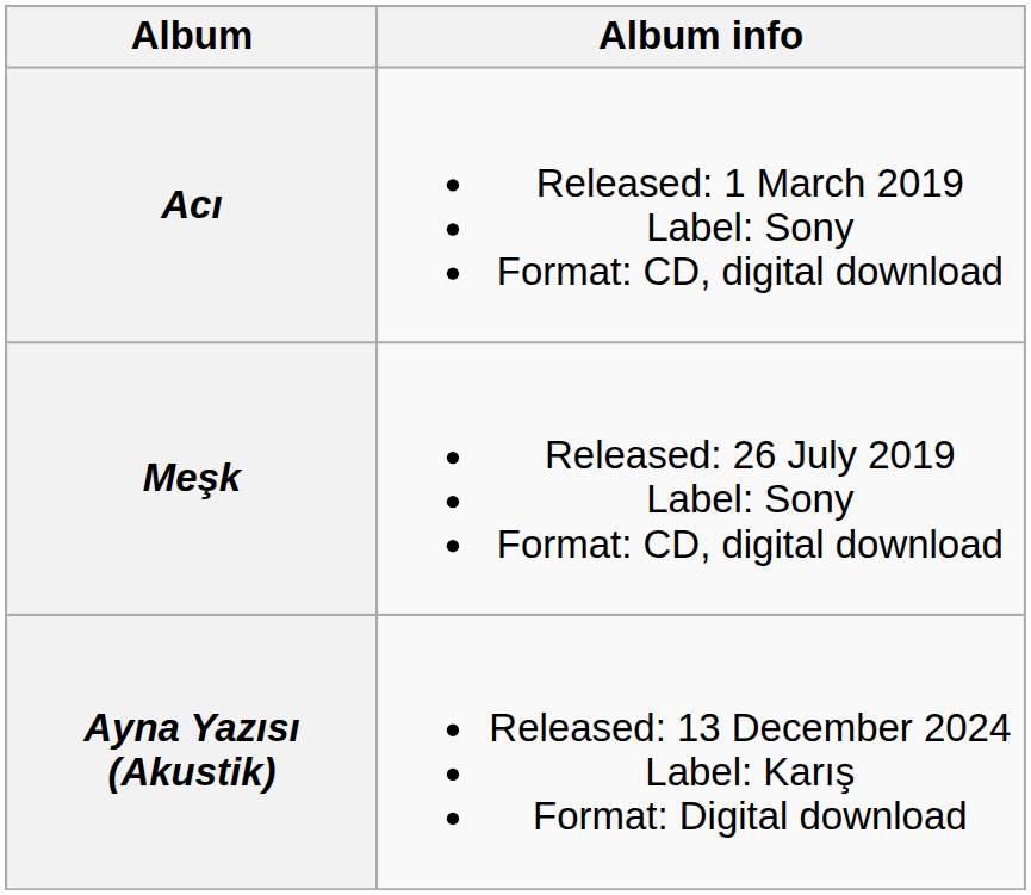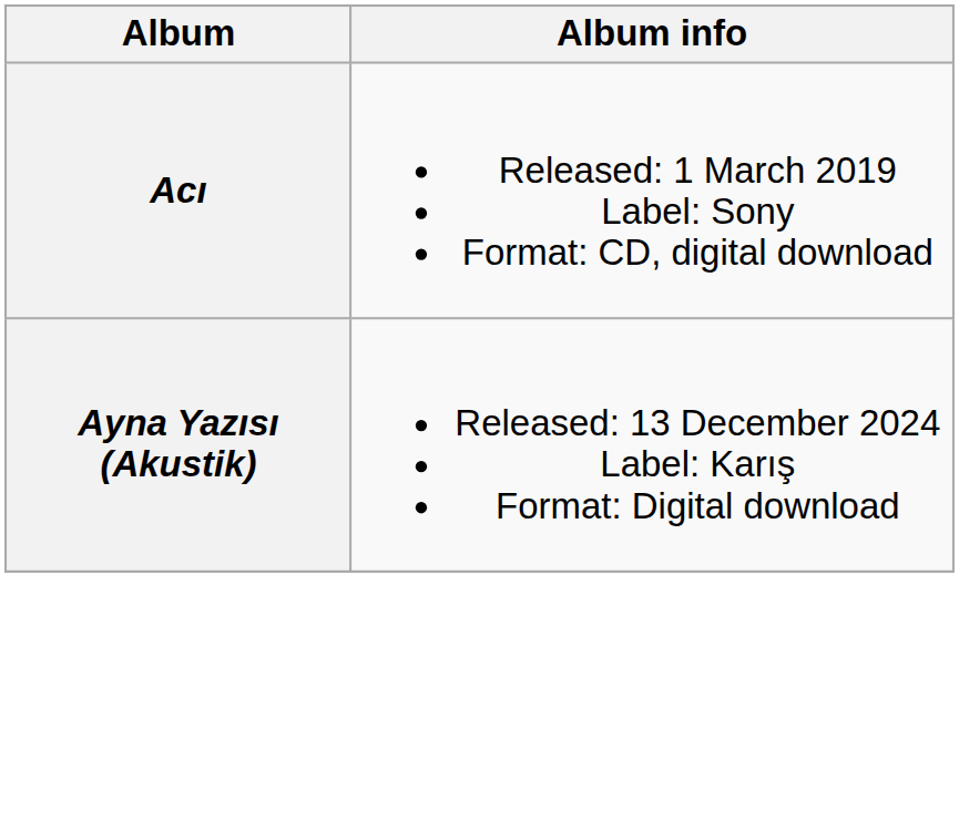- row: Meşk | Released: 26 July 2019 Label: Sony Format: CD, digital download
